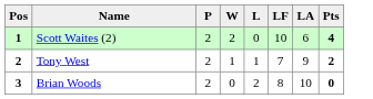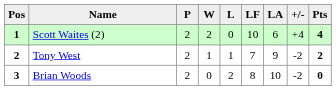+ column: +/- | +4 | -2 | -2
